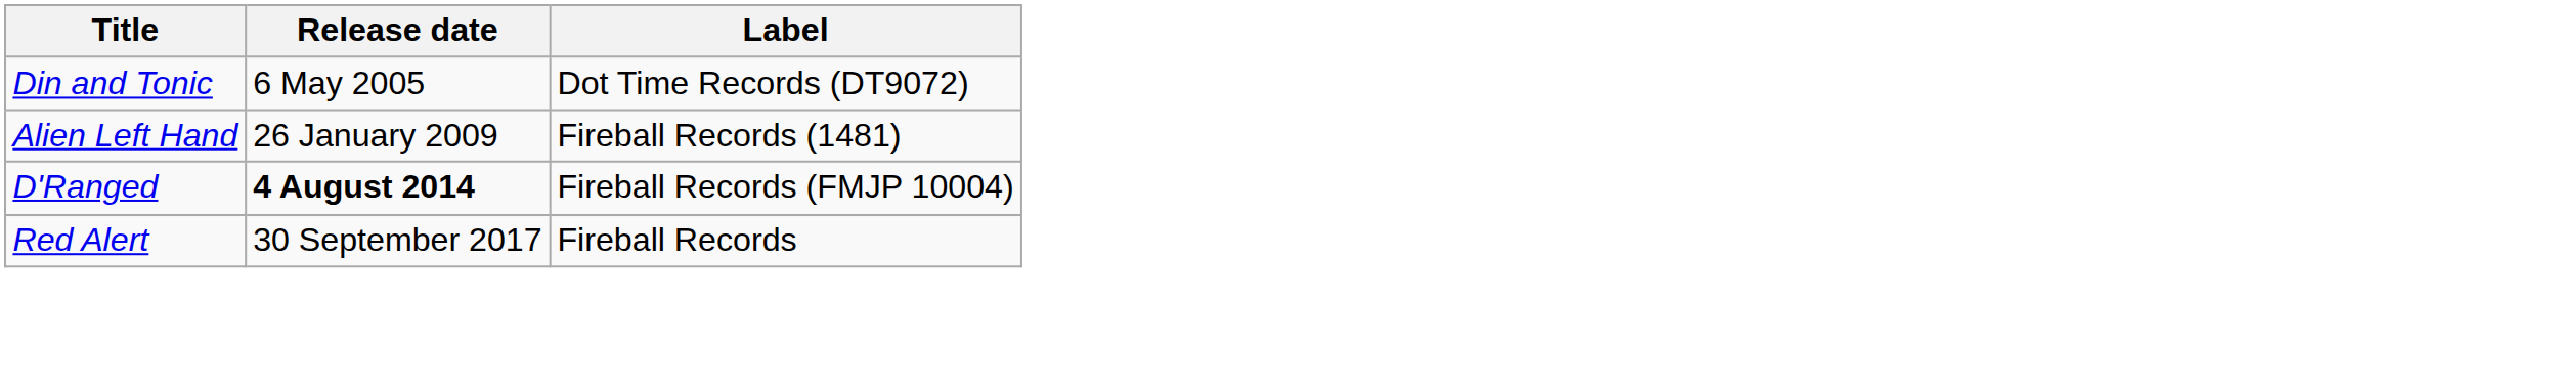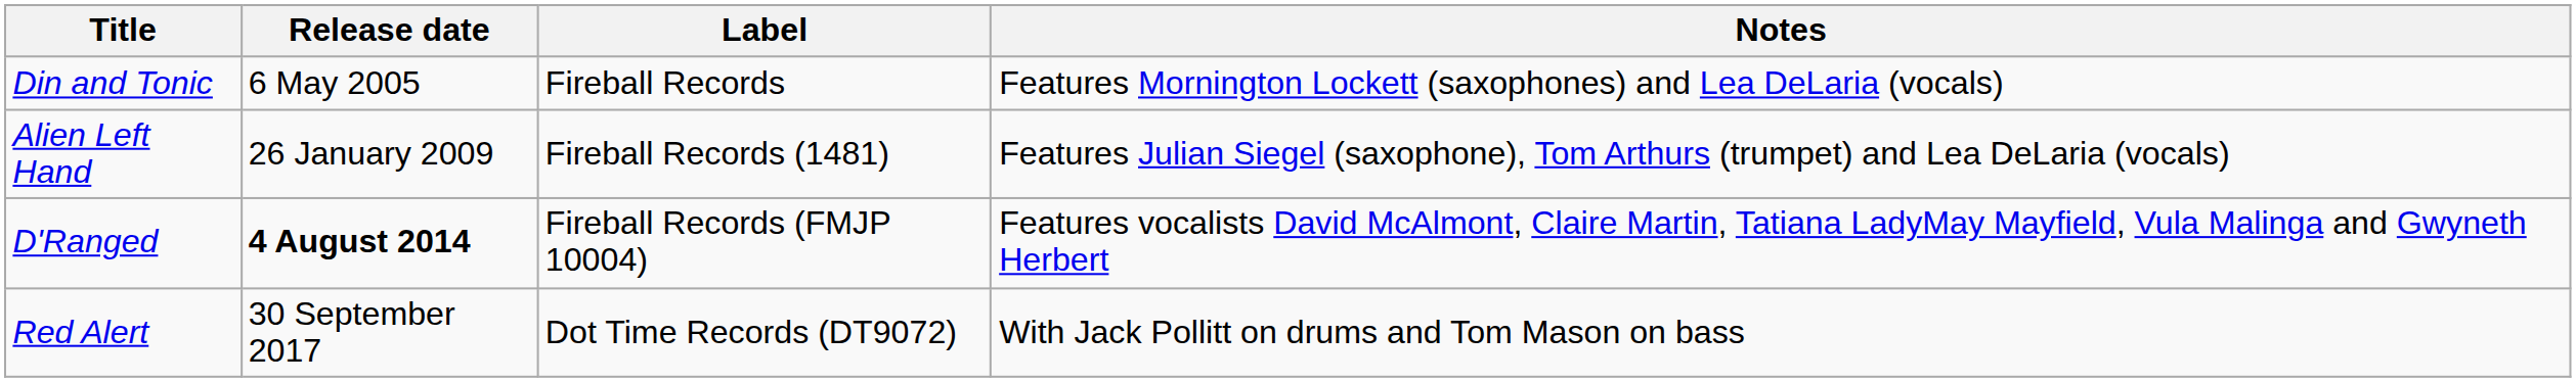+ column: Notes | Features Mornington Lockett (saxophones) and Lea DeLaria (vocals) | Features Julian Siegel (saxophone), Tom Arthurs (trumpet) and Lea DeLaria (vocals) | Features vocalists David McAlmont, Claire Martin, Tatiana LadyMay Mayfield, Vula Malinga and Gwyneth Herbert | With Jack Pollitt on drums and Tom Mason on bass
Din and Tonic | Label: Dot Time Records (DT9072) -> Fireball Records
Red Alert | Label: Fireball Records -> Dot Time Records (DT9072)
